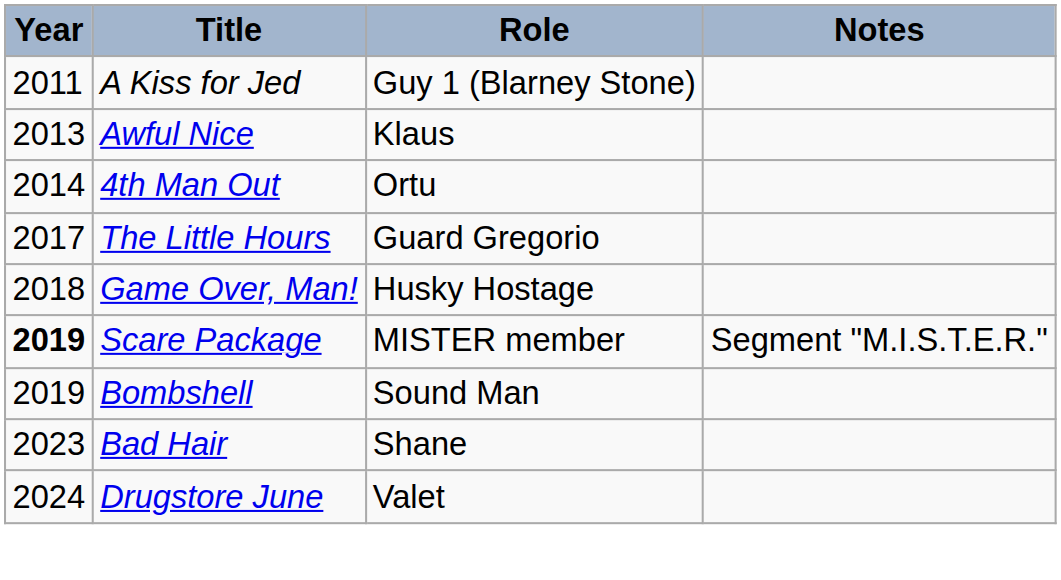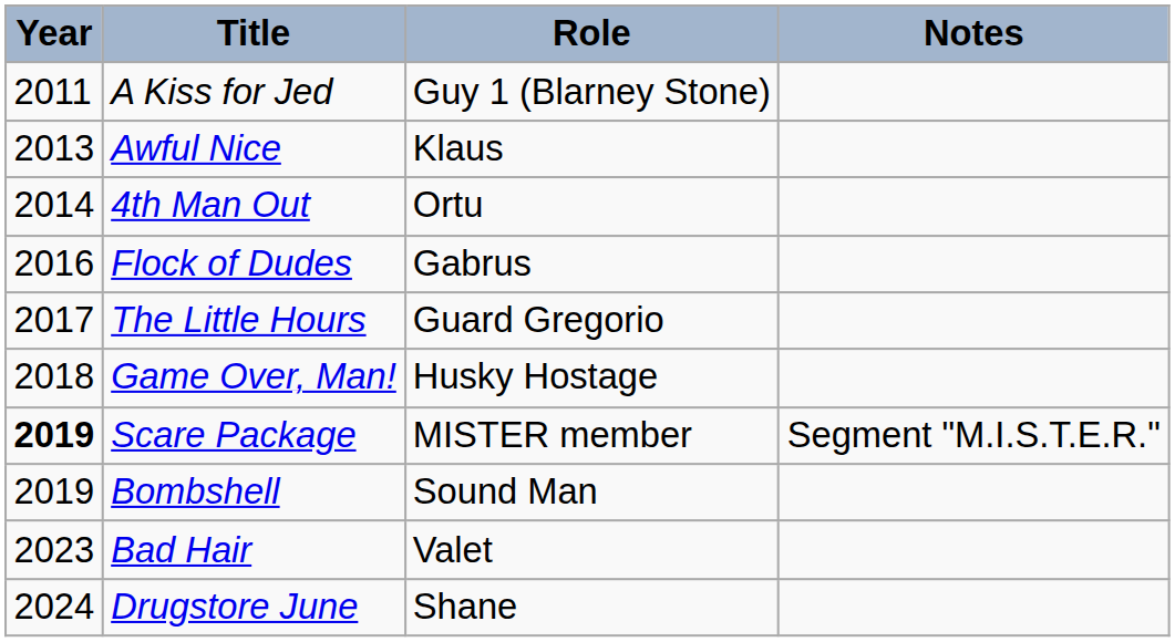+ row: 2016 | Flock of Dudes | Gabrus
Bad Hair | Role: Shane -> Valet
Drugstore June | Role: Valet -> Shane
